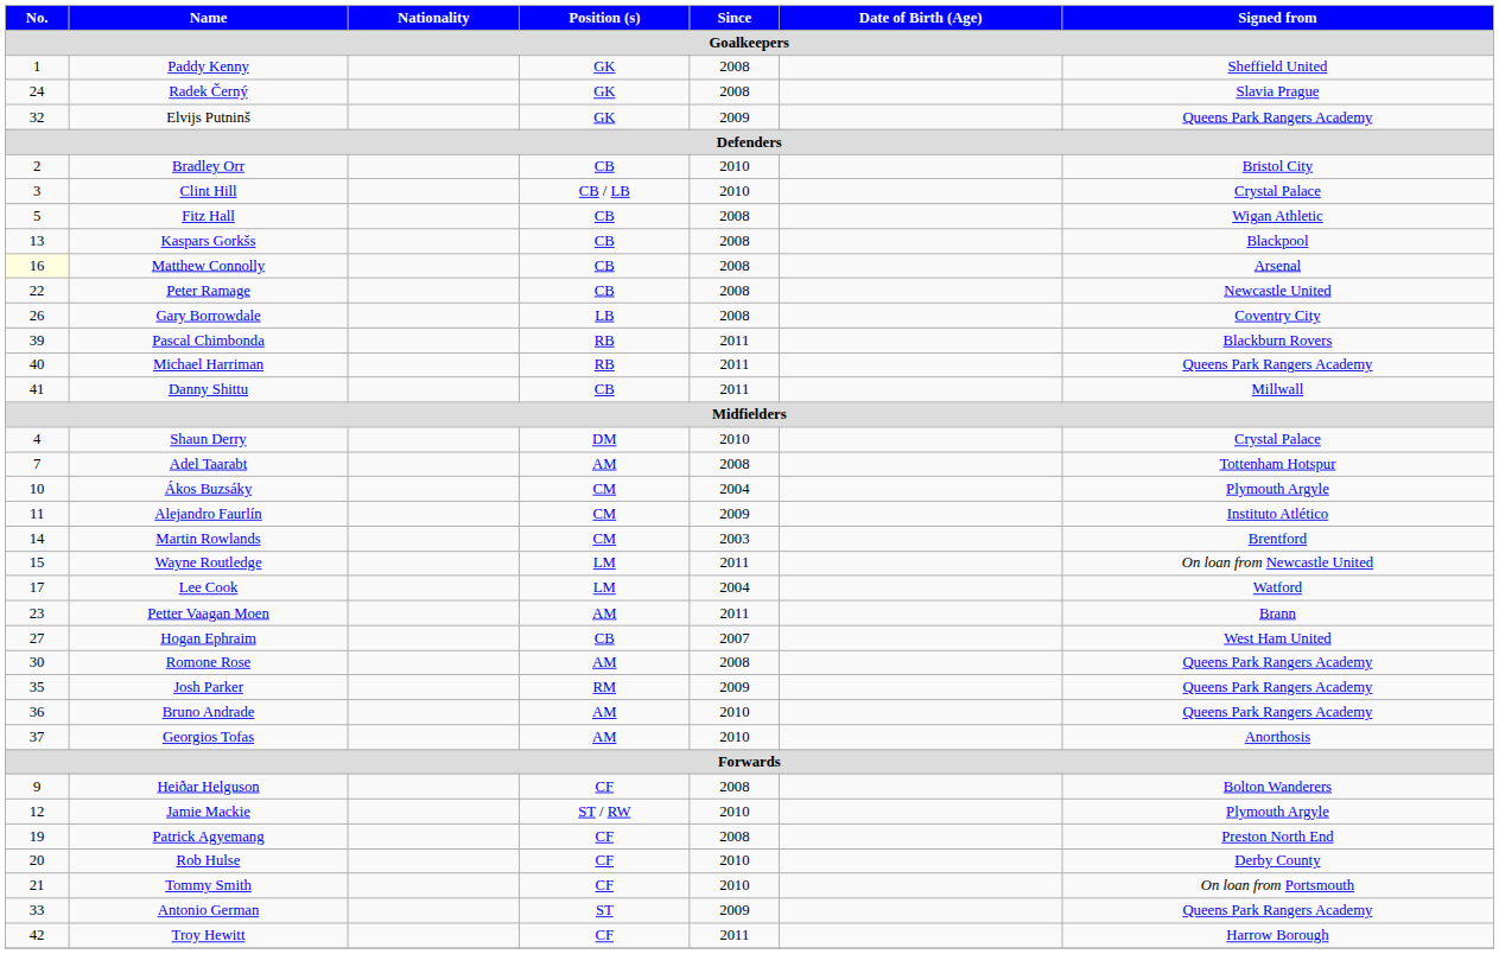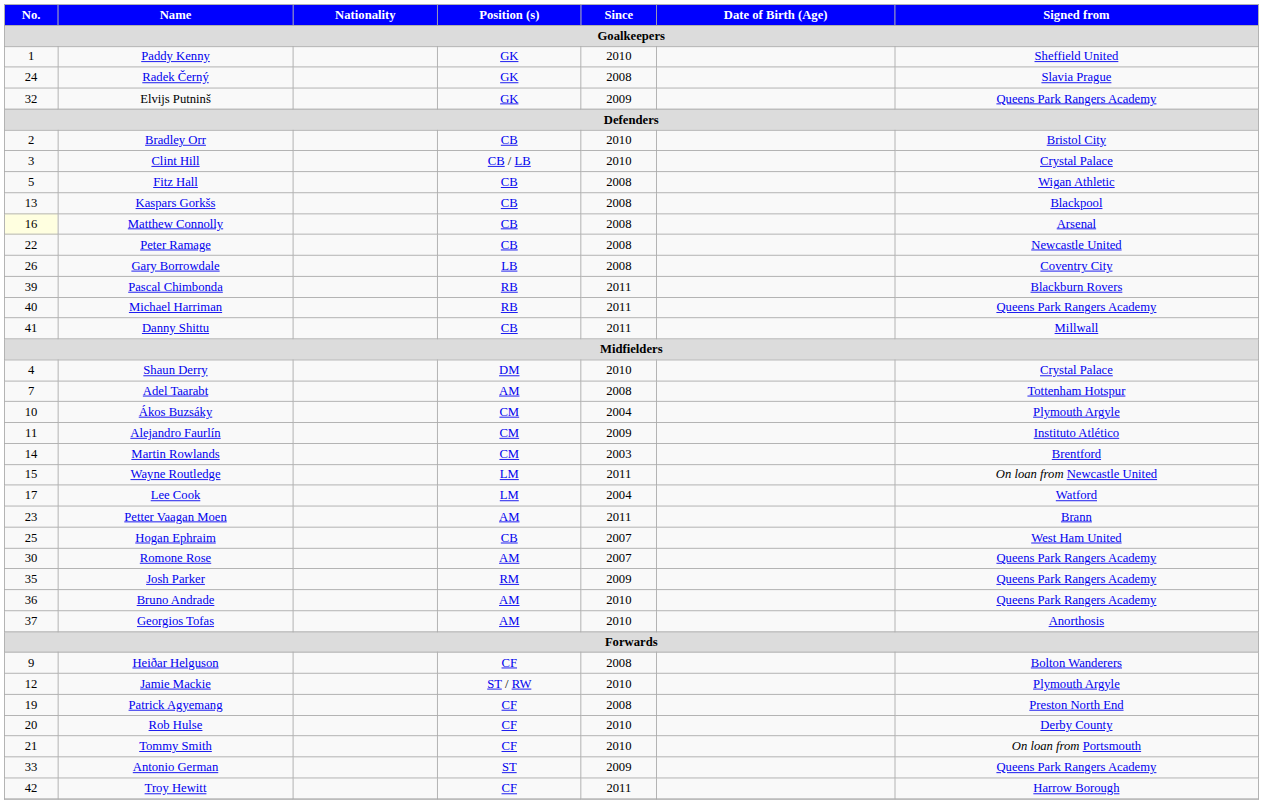Paddy Kenny | Since: 2008 -> 2010
Hogan Ephraim | No.: 27 -> 25
Romone Rose | Since: 2008 -> 2007
